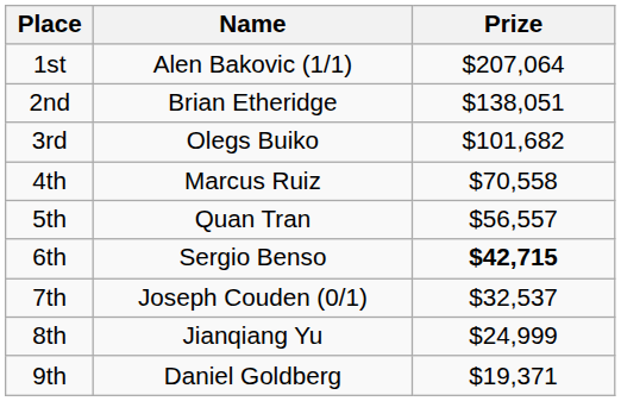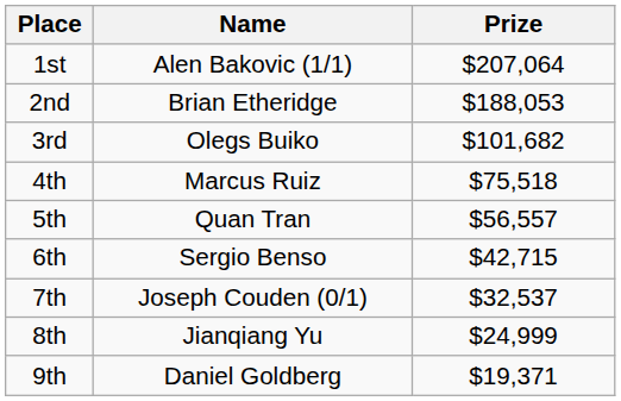2nd | Prize: $138,051 -> $188,053
4th | Prize: $70,558 -> $75,518
6th | Prize: bold -> normal
